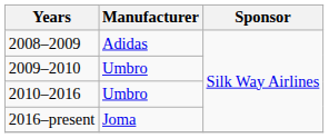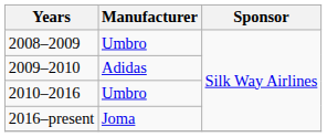2008–2009 | Manufacturer: Adidas -> Umbro
2009–2010 | Manufacturer: Umbro -> Adidas
